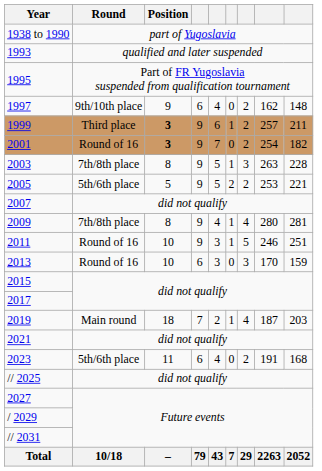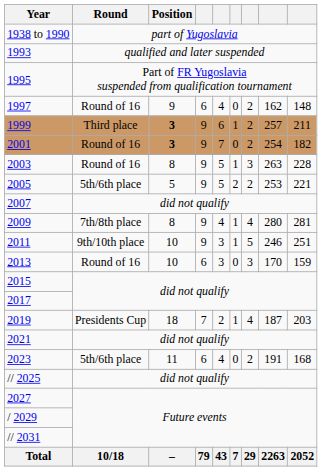1997 | Round: 9th/10th place -> Round of 16
2003 | Round: 7th/8th place -> Round of 16
2011 | Round: Round of 16 -> 9th/10th place
2019 | Round: Main round -> Presidents Cup
